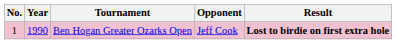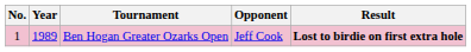Ben Hogan Greater Ozarks Open | Year: 1990 -> 1989
